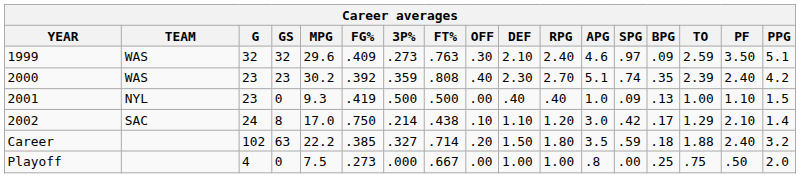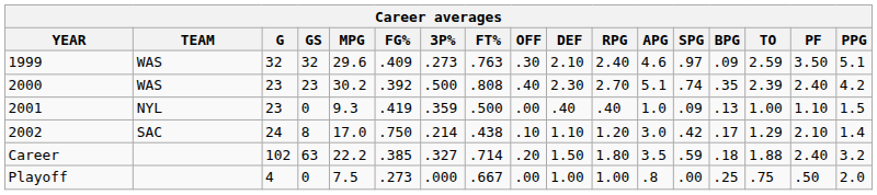2000 | 3P%: .359 -> .500
2001 | 3P%: .500 -> .359
